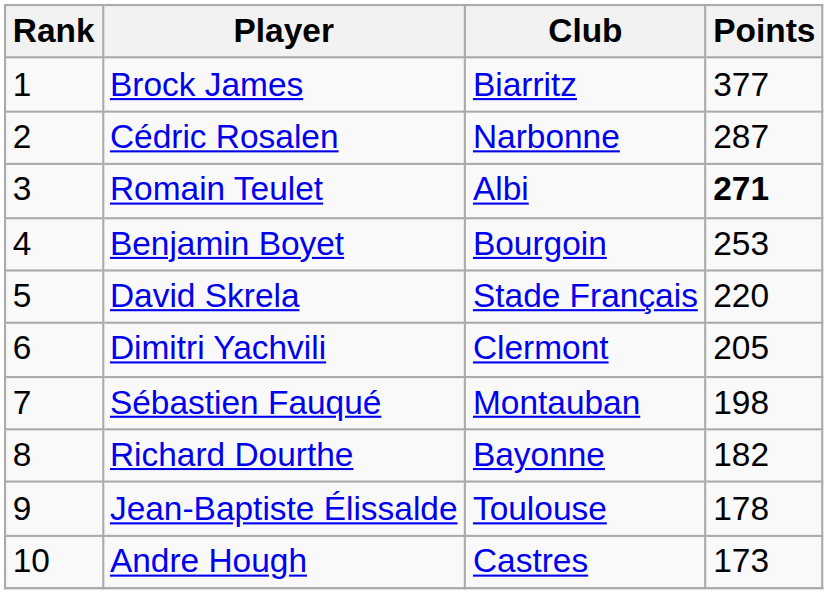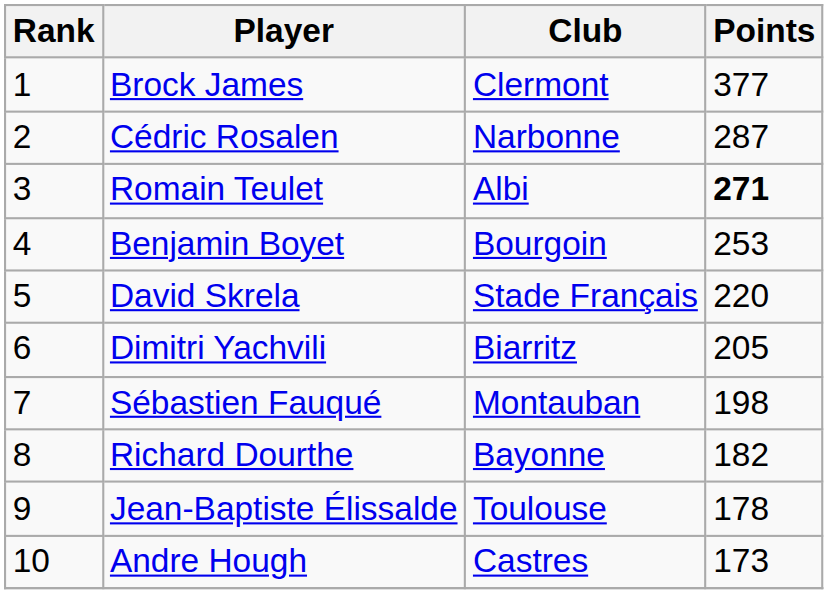Brock James | Club: Biarritz -> Clermont
Dimitri Yachvili | Club: Clermont -> Biarritz
